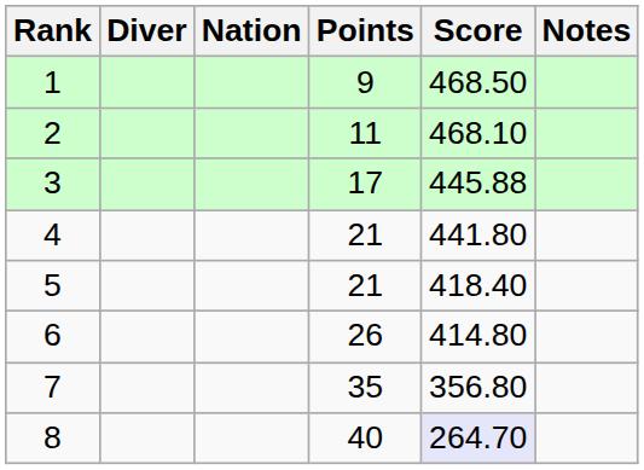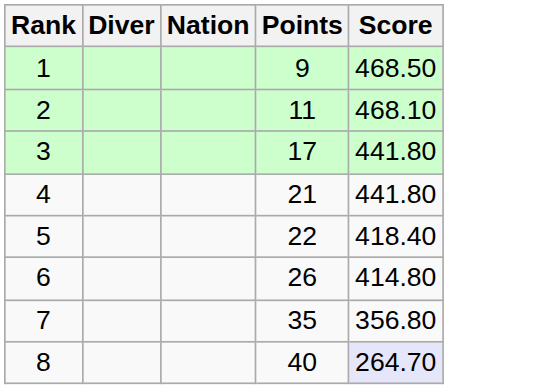- column: Notes
3 | Score: 445.88 -> 441.80
5 | Points: 21 -> 22
